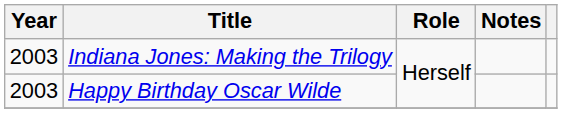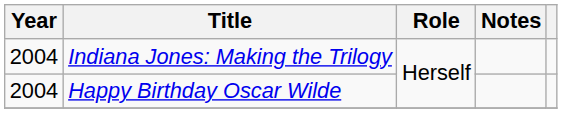Indiana Jones: Making the Trilogy | Year: 2003 -> 2004
Happy Birthday Oscar Wilde | Year: 2003 -> 2004
